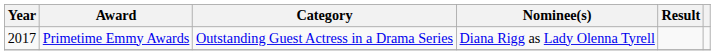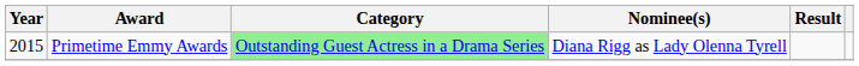Primetime Emmy Awards | Year: 2017 -> 2015
Primetime Emmy Awards | Category: no background -> lightgreen background
